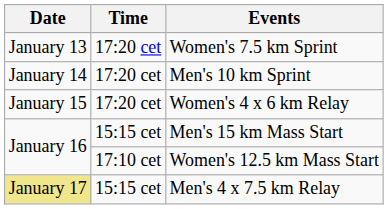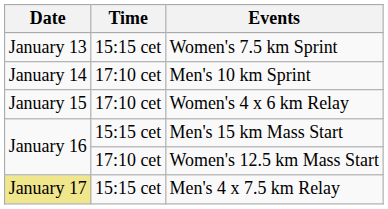Women's 7.5 km Sprint | Time: 17:20 cet -> 15:15 cet
Men's 10 km Sprint | Time: 17:20 cet -> 17:10 cet
Women's 4 x 6 km Relay | Time: 17:20 cet -> 17:10 cet
